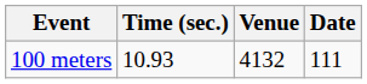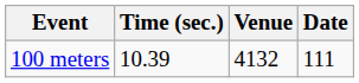100 meters | Time (sec.): 10.93 -> 10.39
